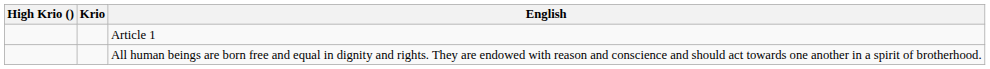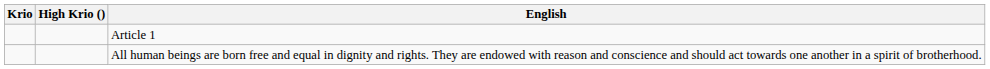columns swapped: Krio <-> High Krio ()
